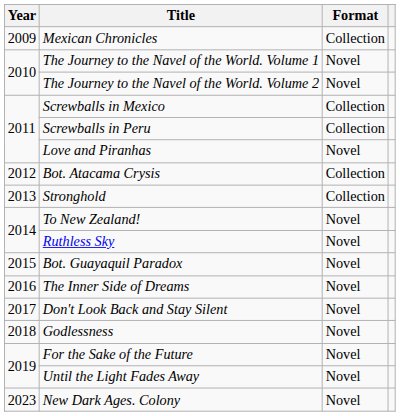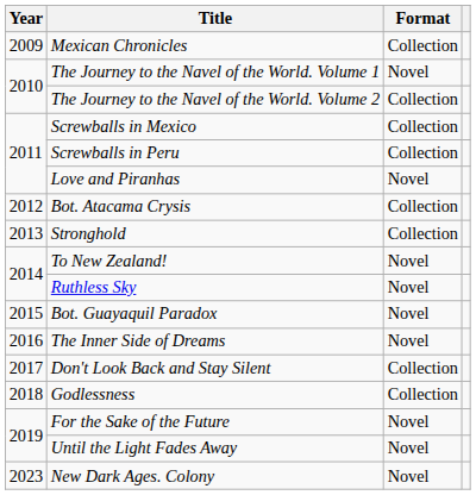The Journey to the Navel of the World. Volume 2 | Format: Novel -> Collection
Don't Look Back and Stay Silent | Format: Novel -> Collection
Godlessness | Format: Novel -> Collection
